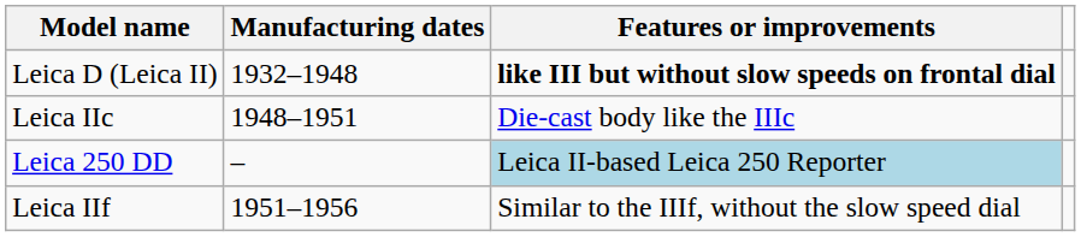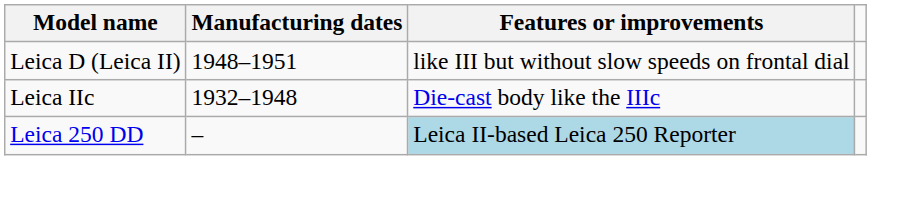Leica D (Leica II) | Manufacturing dates: 1932–1948 -> 1948–1951
Leica D (Leica II) | Features or improvements: bold -> normal
Leica IIc | Manufacturing dates: 1948–1951 -> 1932–1948
- row: Leica IIf | 1951–1956 | Similar to the IIIf, without the slow speed dial
